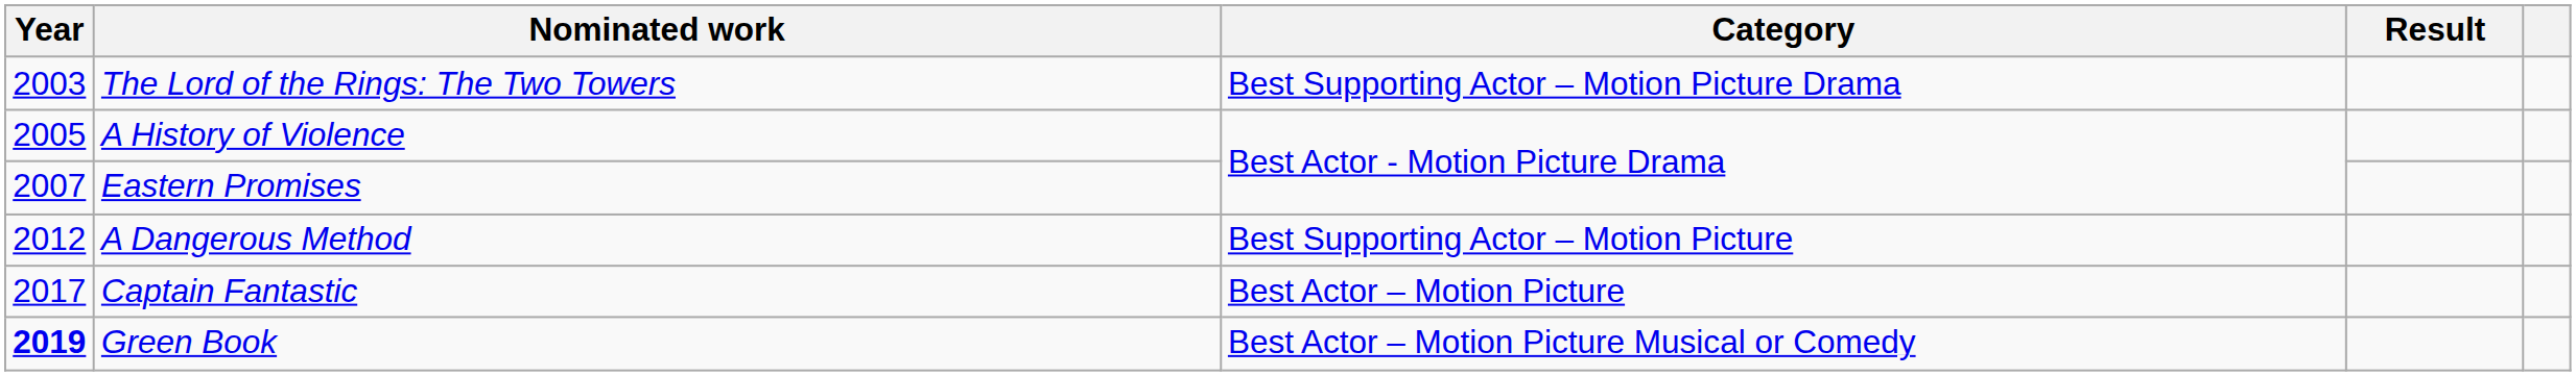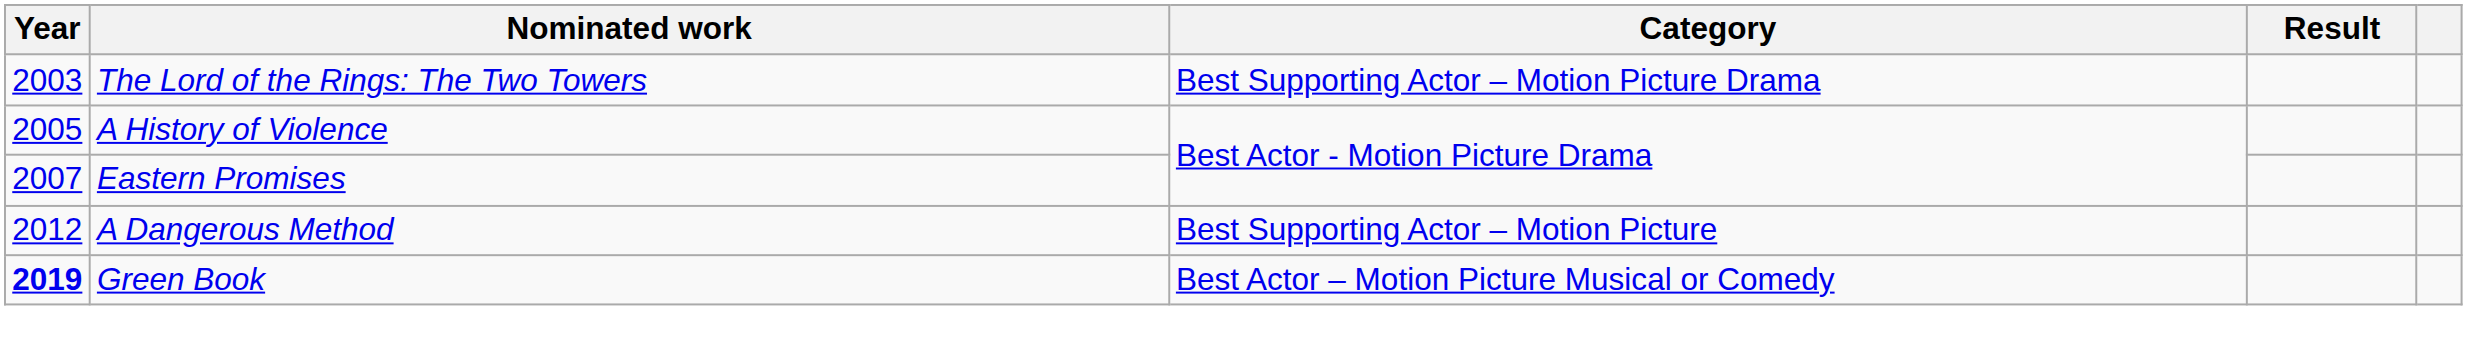- row: 2017 | Captain Fantastic | Best Actor – Motion Picture
